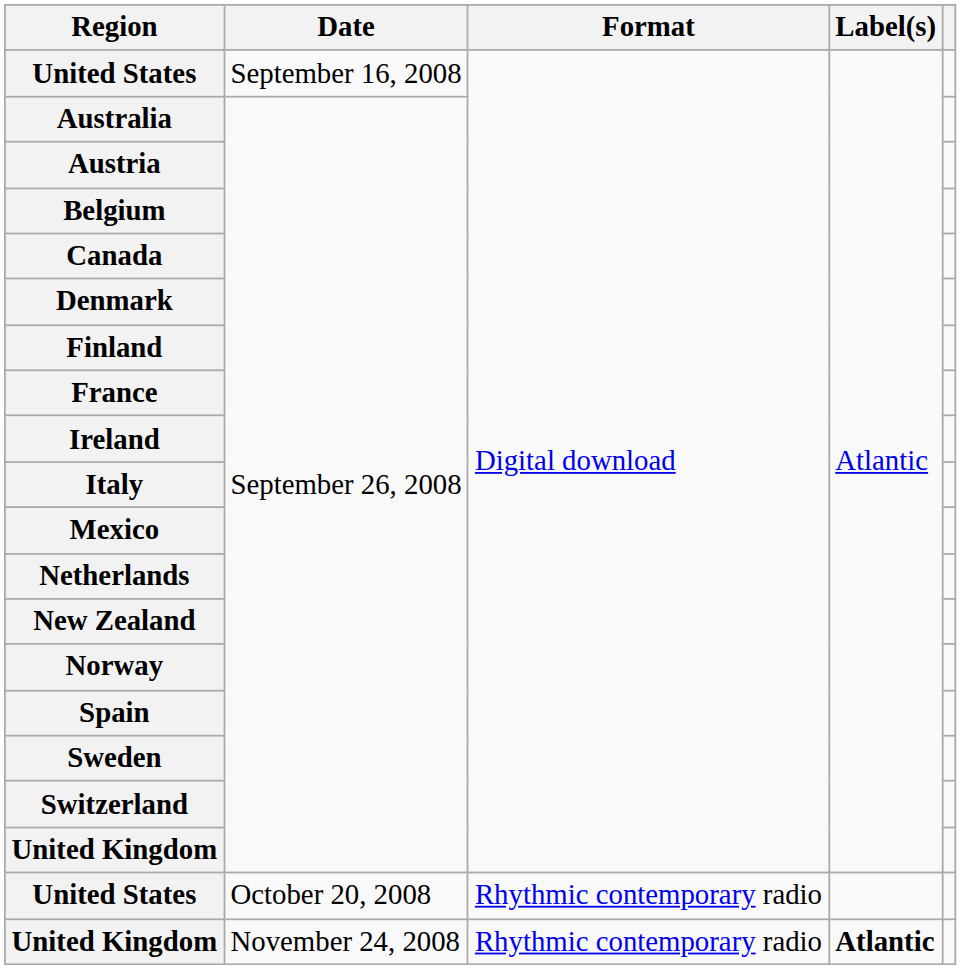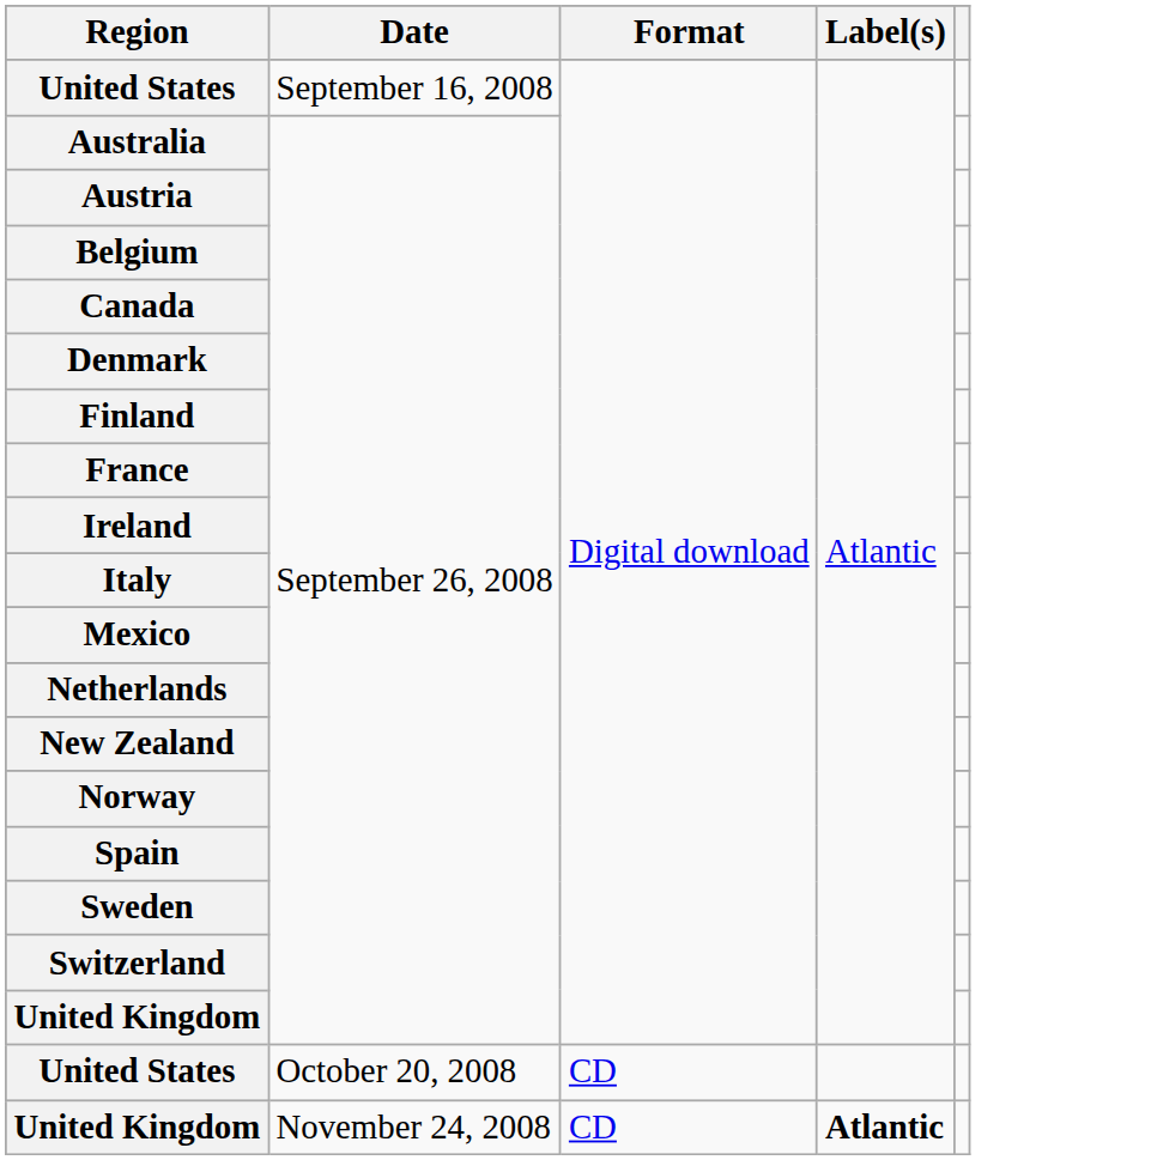United States / October 20, 2008 | Format: Rhythmic contemporary radio -> CD
United Kingdom / November 24, 2008 | Format: Rhythmic contemporary radio -> CD
